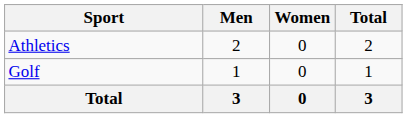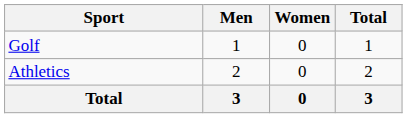rows swapped: Athletics <-> Golf
